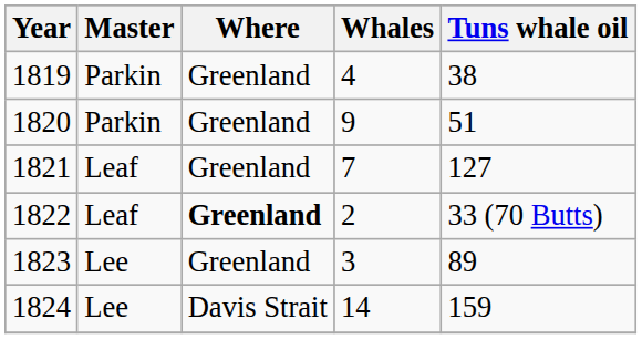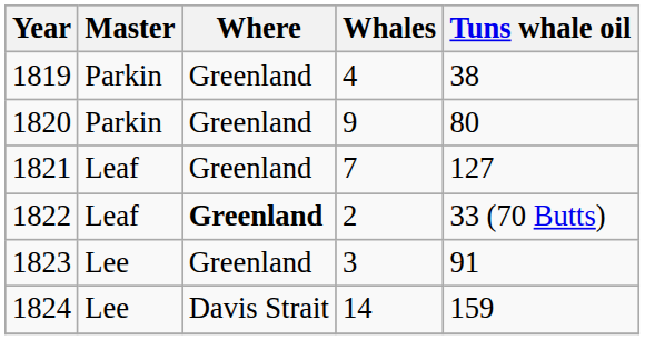1820 | Tuns whale oil: 51 -> 80
1823 | Tuns whale oil: 89 -> 91
